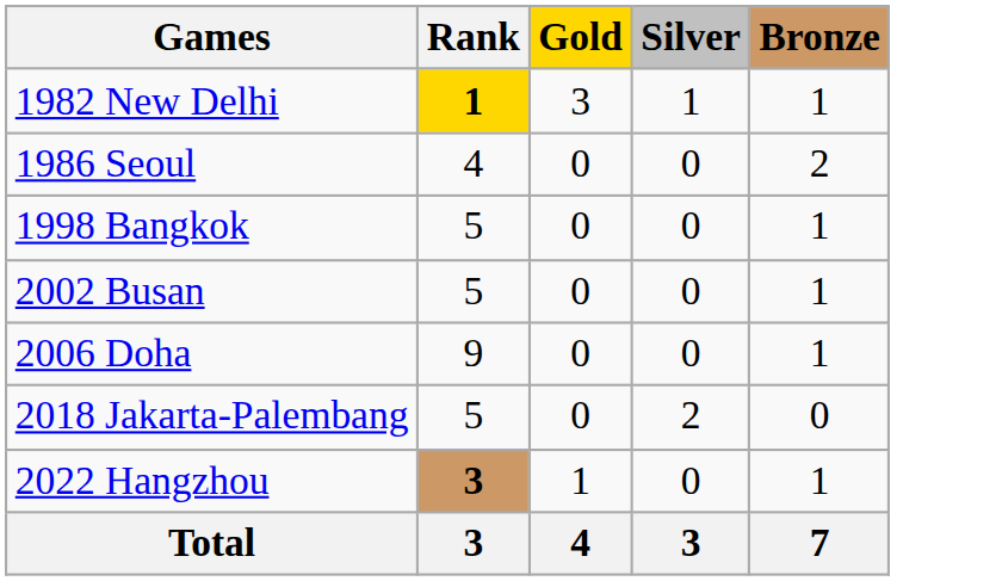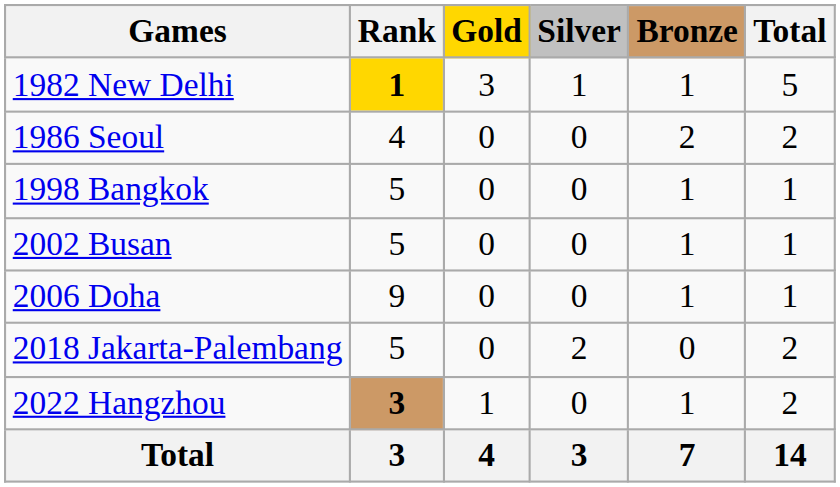+ column: Total | 5 | 2 | 1 | 1 | 1 | 2 | 2 | 14
